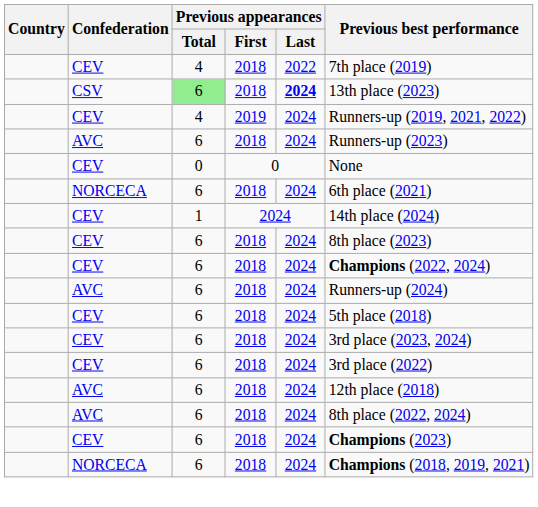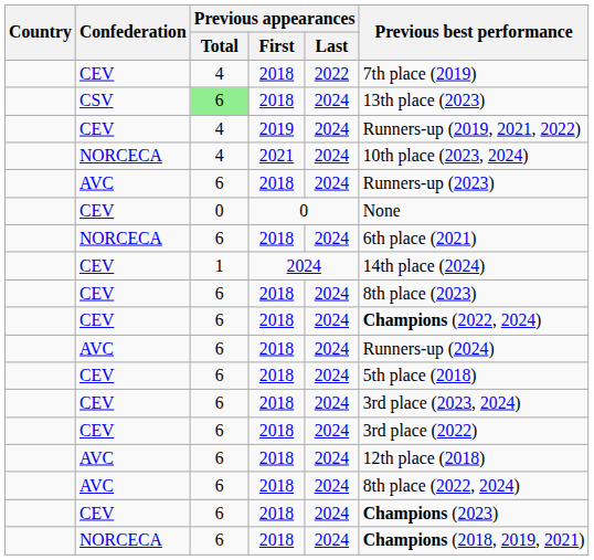CSV / 2018 | Previous appearances / Last: bold -> normal
+ row: NORCECA | 4 | 2021 | 2024 | 10th place (2023, 2024)
